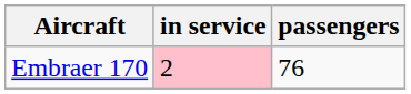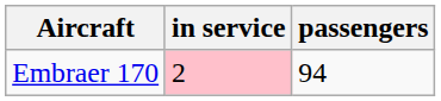Embraer 170 | passengers: 76 -> 94
